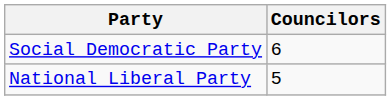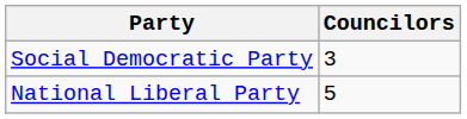Social Democratic Party | Councilors: 6 -> 3
